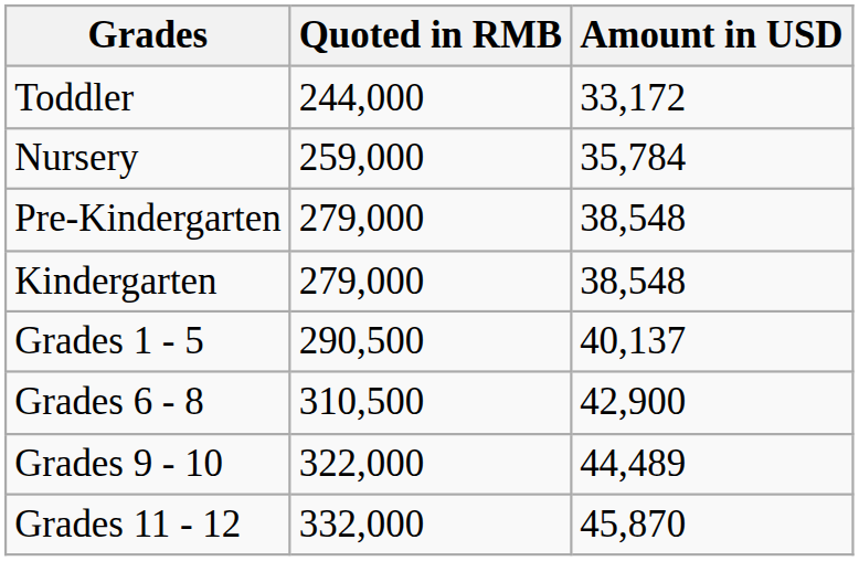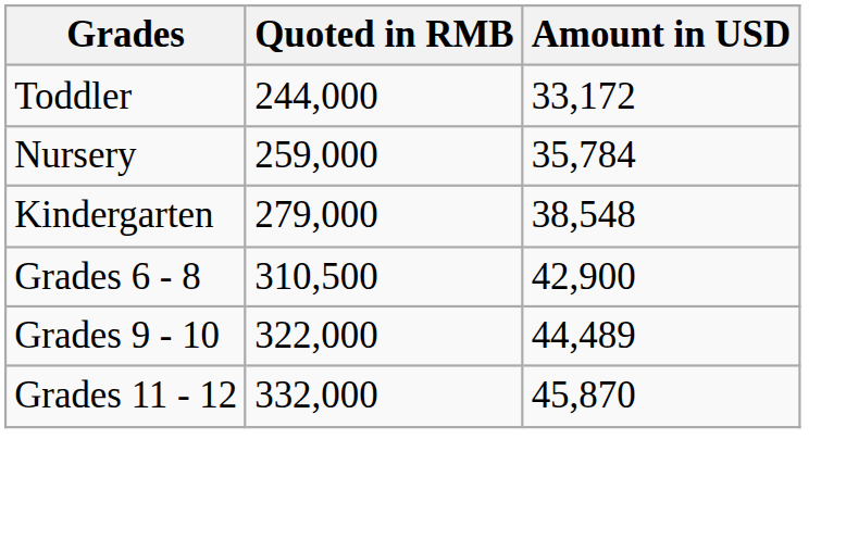- row: Pre-Kindergarten | 279,000 | 38,548
- row: Grades 1 - 5 | 290,500 | 40,137
